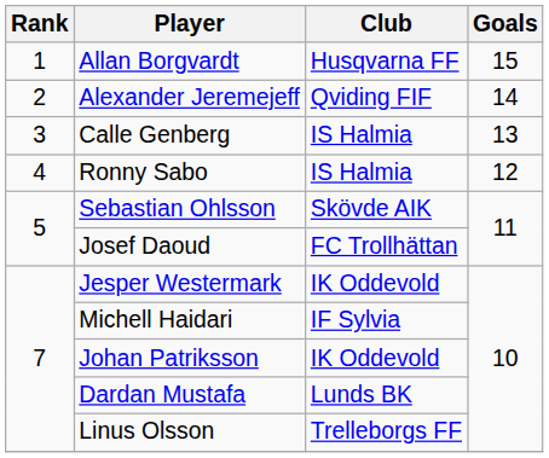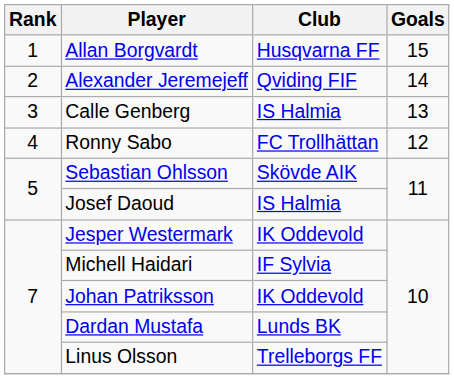Ronny Sabo | Club: IS Halmia -> FC Trollhättan
Josef Daoud | Club: FC Trollhättan -> IS Halmia
